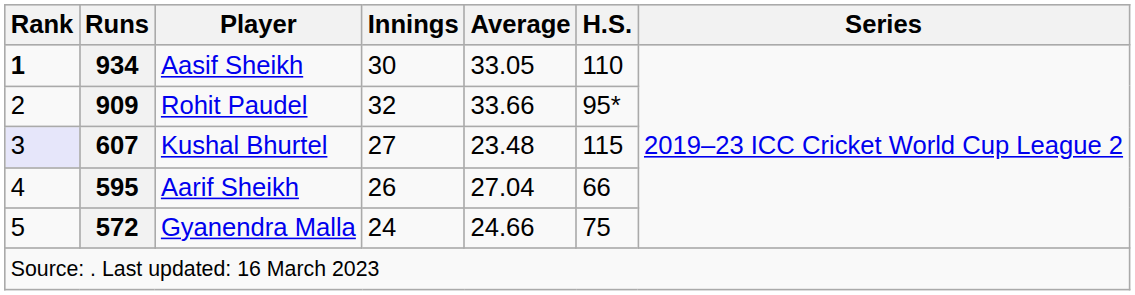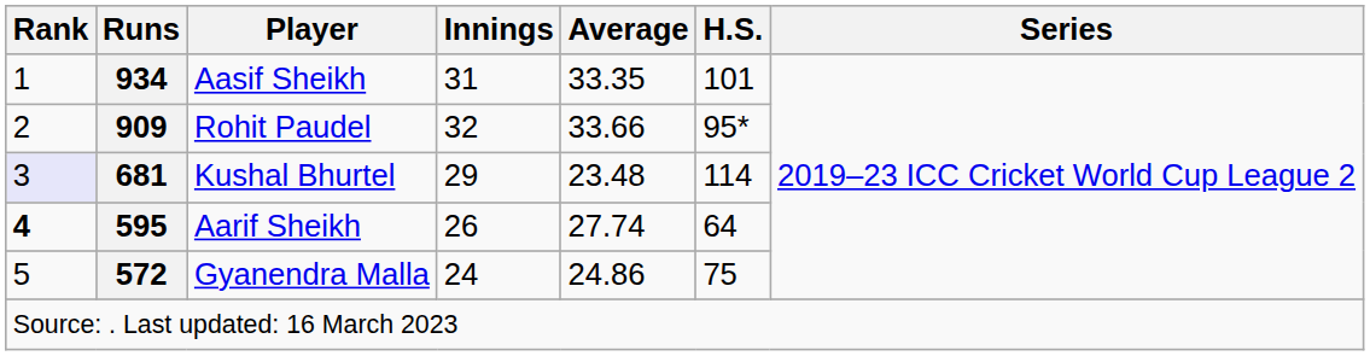Aasif Sheikh | Rank: bold -> normal
Aasif Sheikh | Innings: 30 -> 31
Aasif Sheikh | Average: 33.05 -> 33.35
Aasif Sheikh | H.S.: 110 -> 101
Kushal Bhurtel | Runs: 607 -> 681
Kushal Bhurtel | Innings: 27 -> 29
Kushal Bhurtel | H.S.: 115 -> 114
Aarif Sheikh | Rank: normal -> bold
Aarif Sheikh | Average: 27.04 -> 27.74
Aarif Sheikh | H.S.: 66 -> 64
Gyanendra Malla | Average: 24.66 -> 24.86
